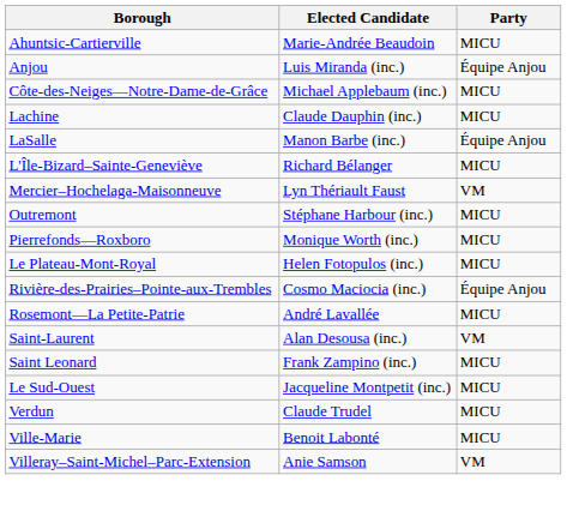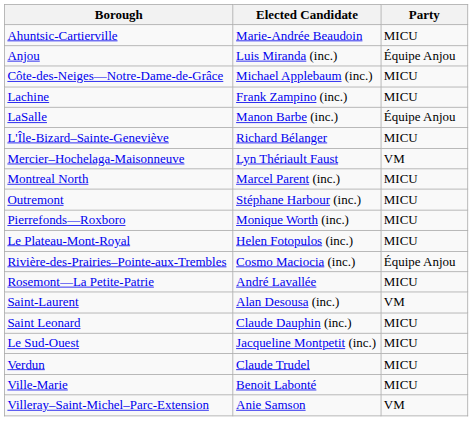Lachine | Elected Candidate: Claude Dauphin (inc.) -> Frank Zampino (inc.)
+ row: Montreal North | Marcel Parent (inc.) | MICU
Saint Leonard | Elected Candidate: Frank Zampino (inc.) -> Claude Dauphin (inc.)
